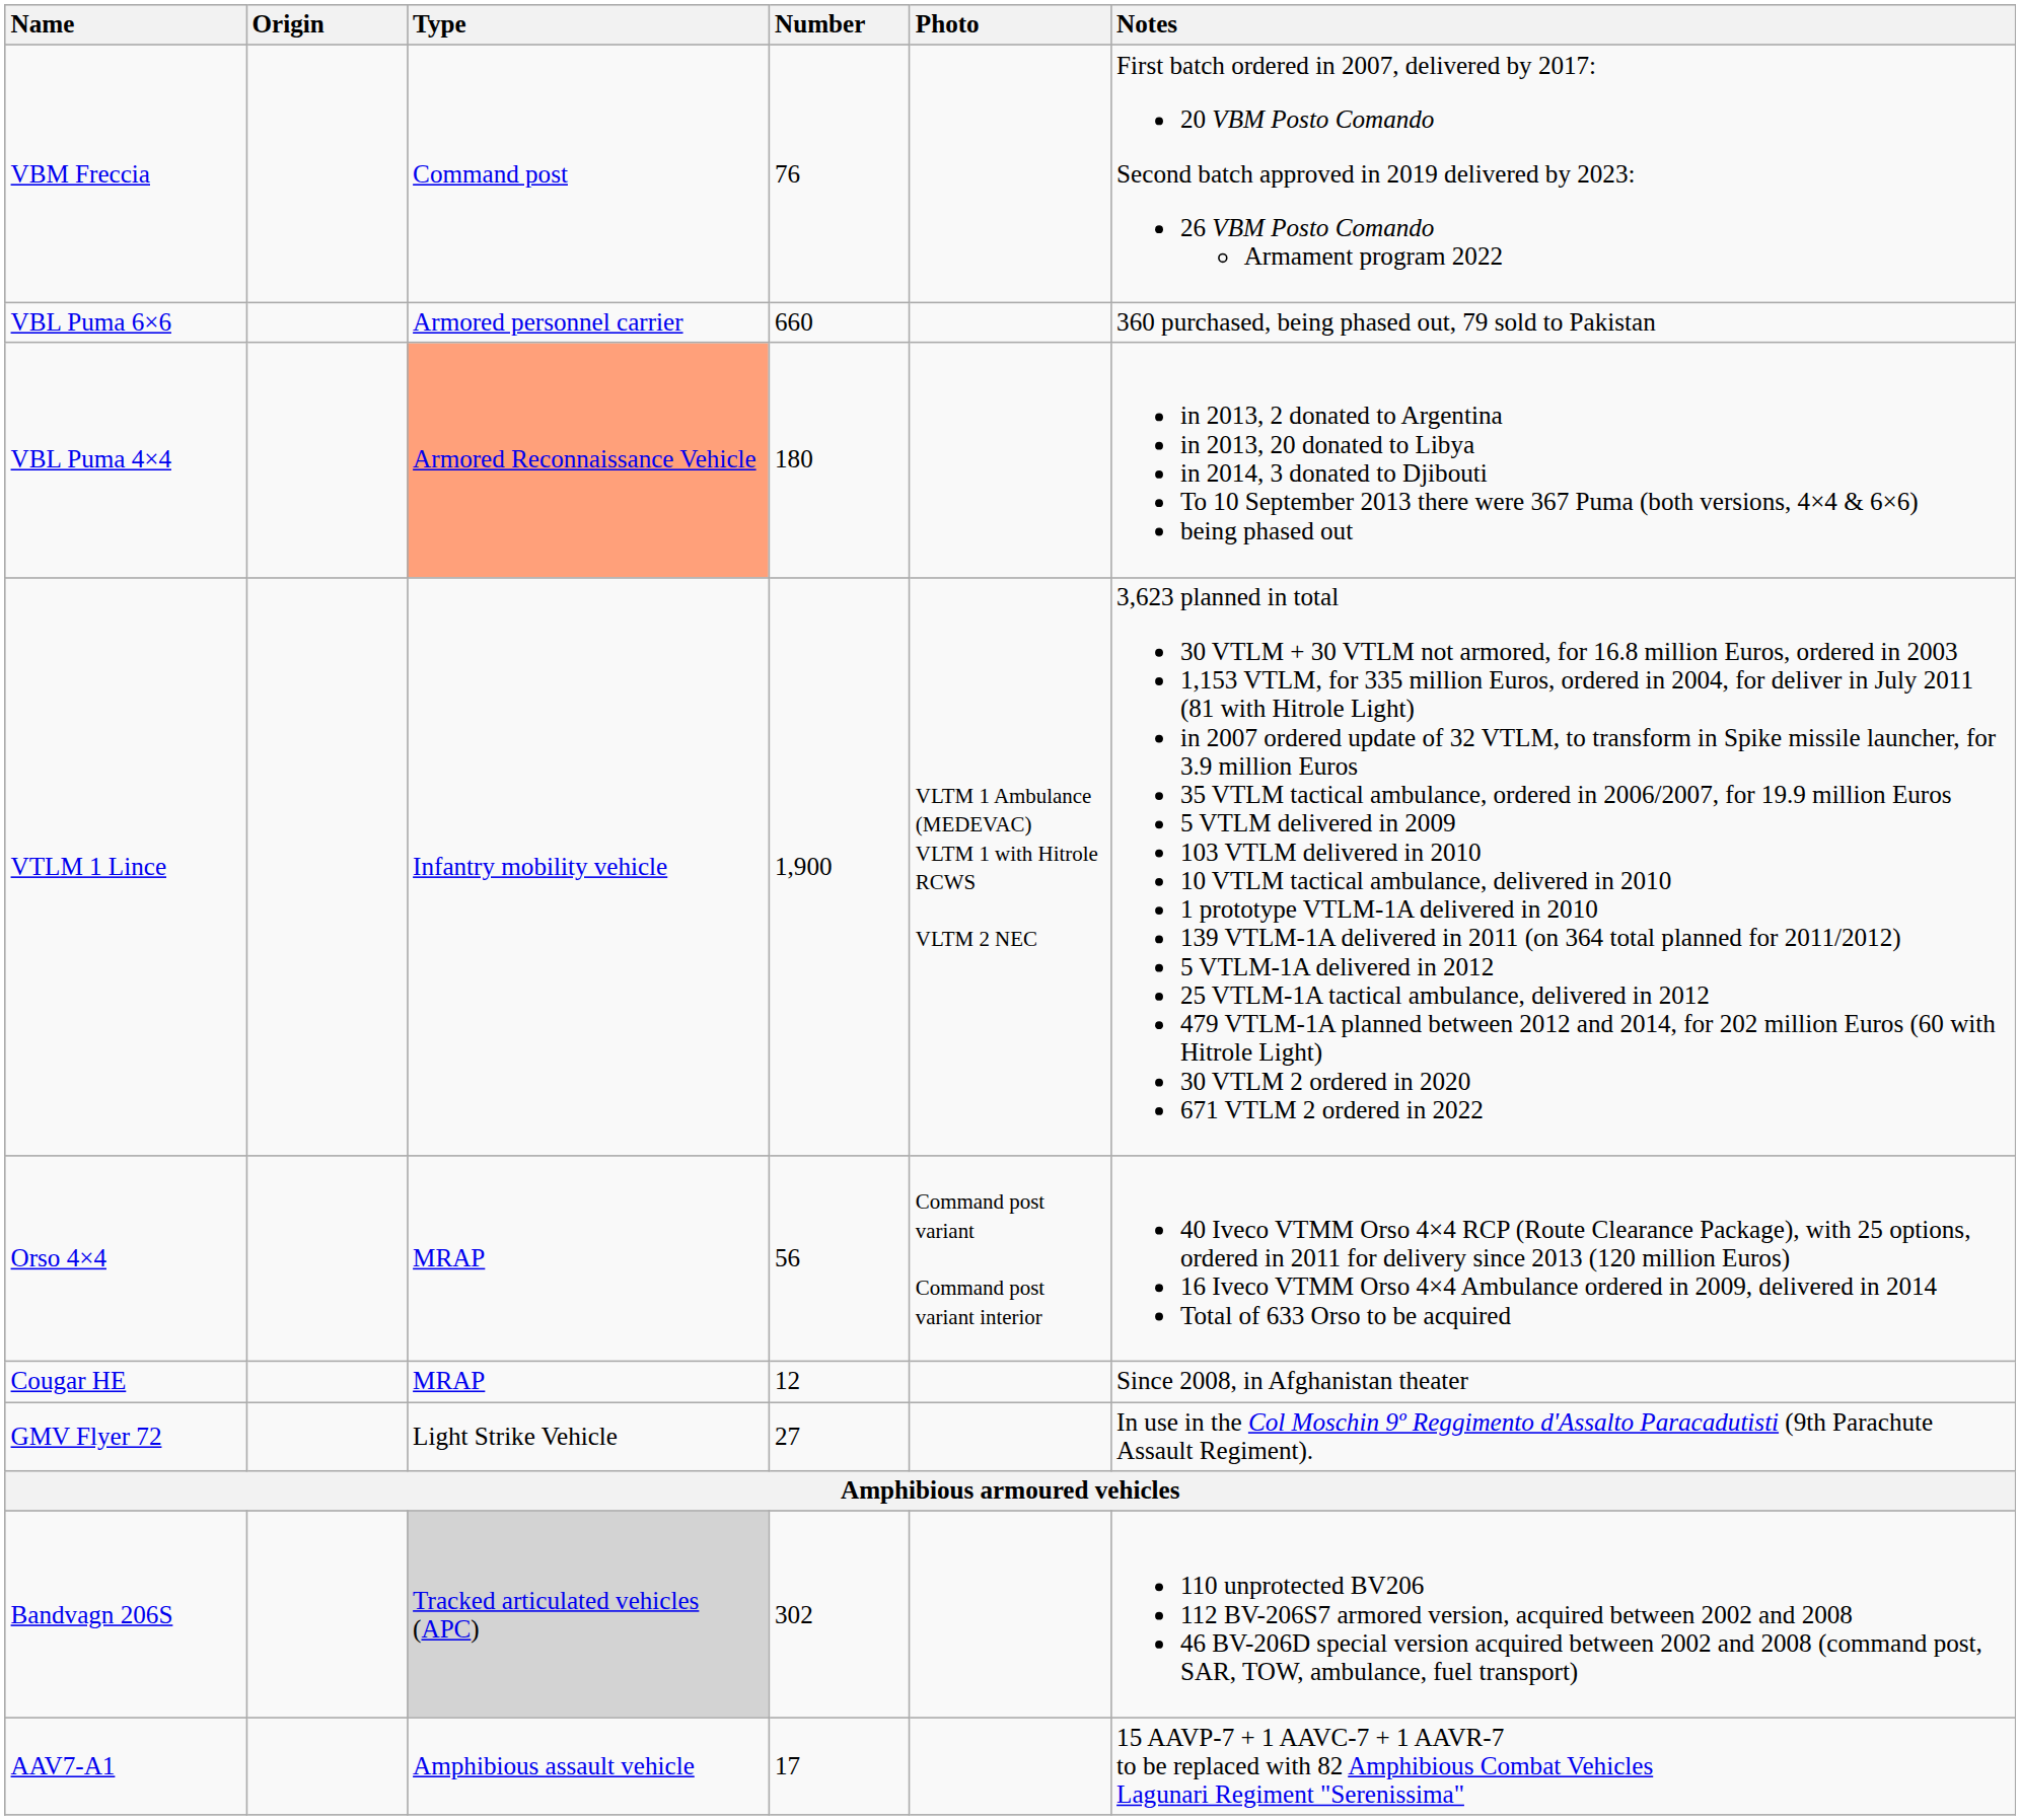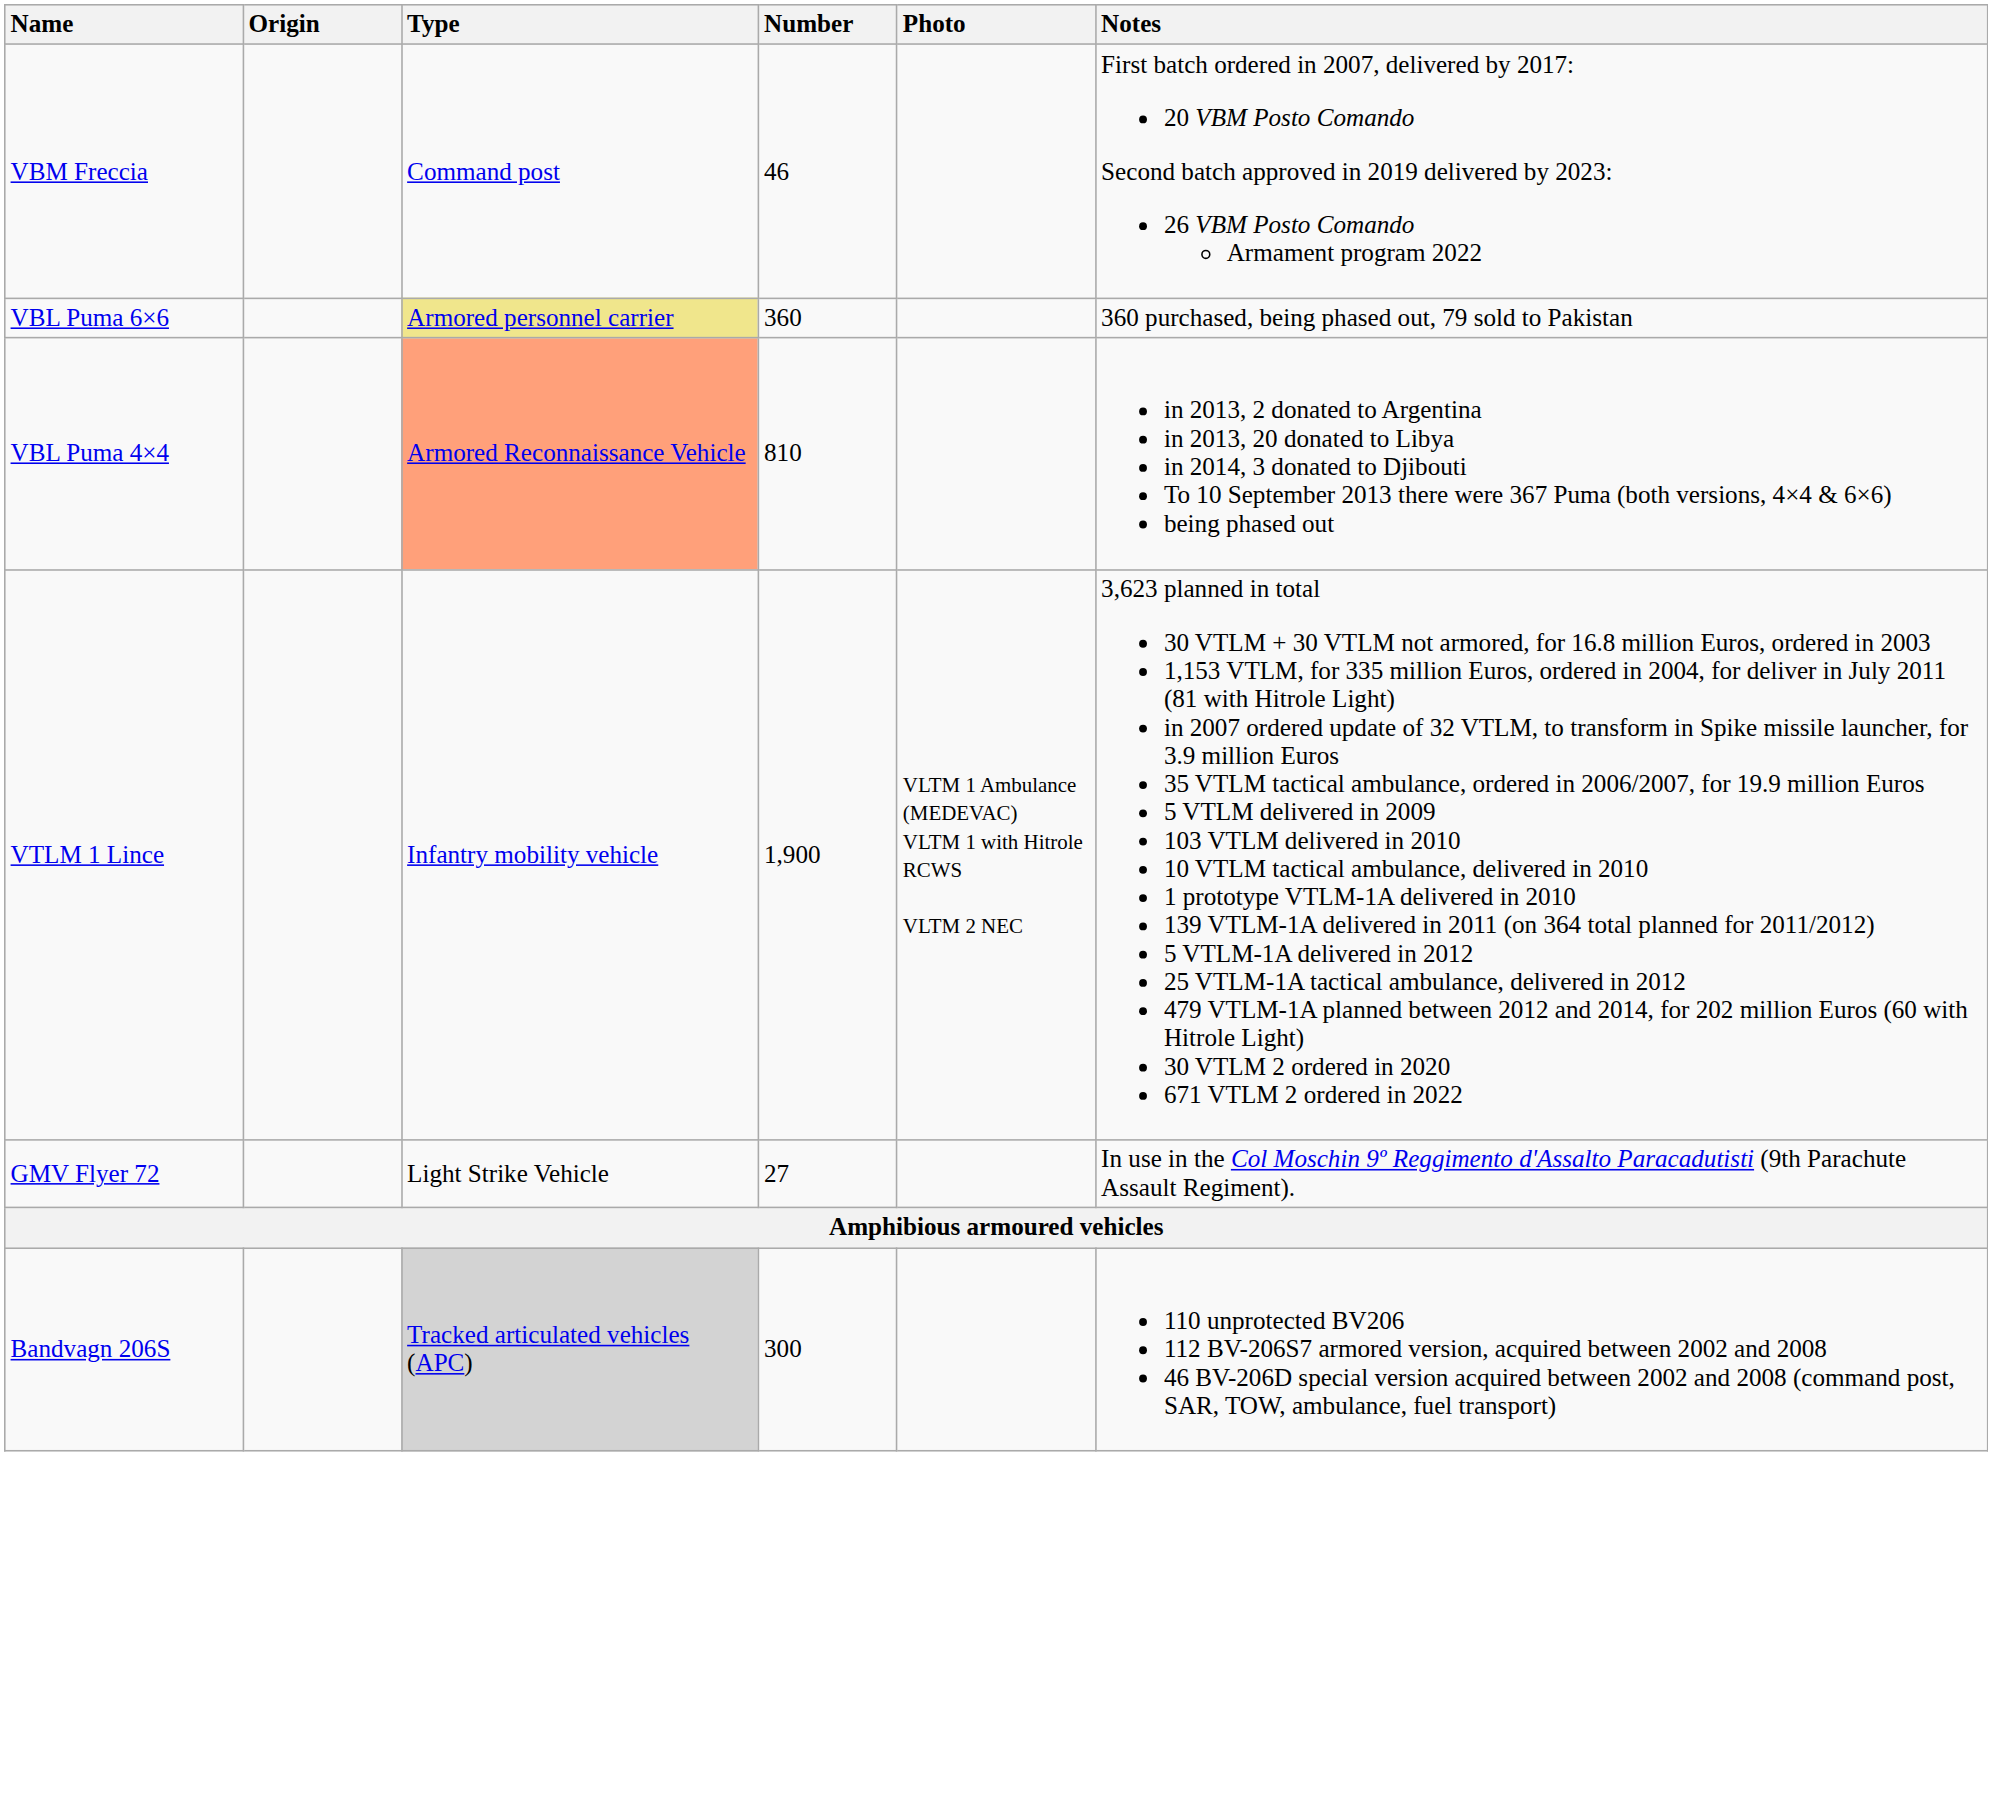VBM Freccia | Number: 76 -> 46
VBL Puma 6×6 | Type: no background -> khaki background
VBL Puma 6×6 | Number: 660 -> 360
VBL Puma 4×4 | Number: 180 -> 810
- row: Orso 4×4 | MRAP | 56 | Command post variant Command post variant interior | 40 Iveco VTMM Orso 4×4 RCP (Route Clearance Package), with 25 options, ordered in 2011 for delivery since 2013 (120 million Euros) 16 Iveco VTMM Orso 4×4 Ambulance ordered in 2009, delivered in 2014 Total of 633 Orso to be acquired
- row: Cougar HE | MRAP | 12 | Since 2008, in Afghanistan theater
Bandvagn 206S | Number: 302 -> 300
- row: AAV7-A1 | Amphibious assault vehicle | 17 | 15 AAVP-7 + 1 AAVC-7 + 1 AAVR-7 to be replaced with 82 Amphibious Combat Vehicles Lagunari Regiment "Serenissima"
